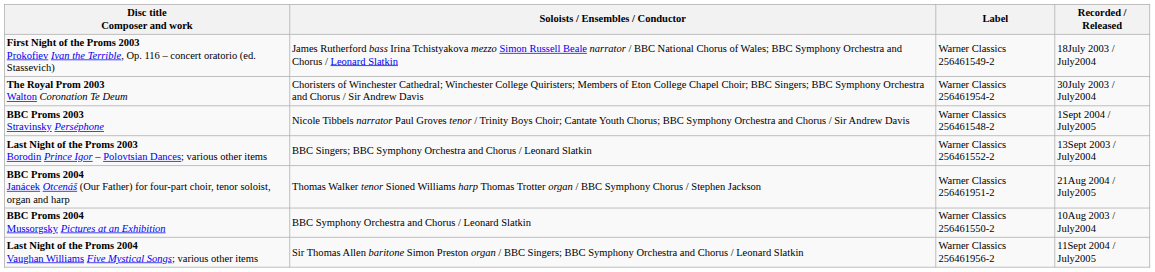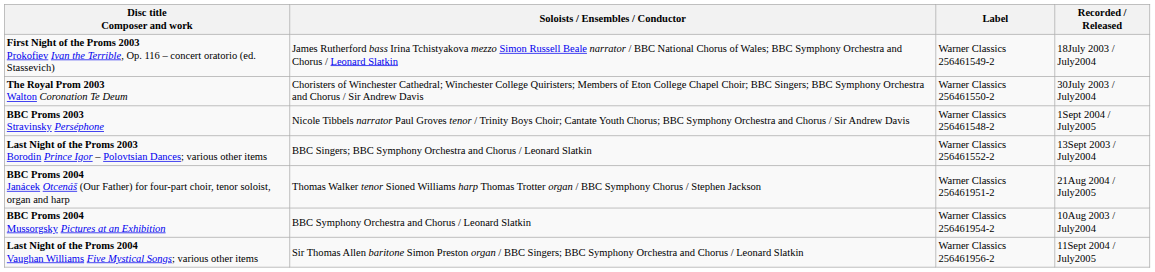The Royal Prom 2003 Walton Coronation Te Deum | Label: Warner Classics 256461954‑2 -> Warner Classics 256461550‑2
BBC Proms 2004 Mussorgsky Pictures at an Exhibition | Label: Warner Classics 256461550‑2 -> Warner Classics 256461954‑2
